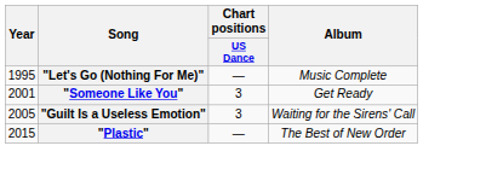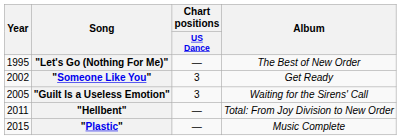"Let's Go (Nothing For Me)" | Album: Music Complete -> The Best of New Order
"Someone Like You" | Year: 2001 -> 2002
+ row: 2011 | "Hellbent" | — | Total: From Joy Division to New Order
"Plastic" | Album: The Best of New Order -> Music Complete
